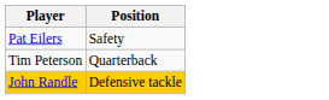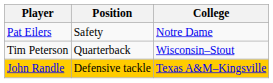+ column: College | Notre Dame | Wisconsin–Stout | Texas A&M–Kingsville
